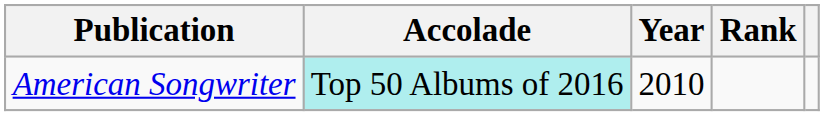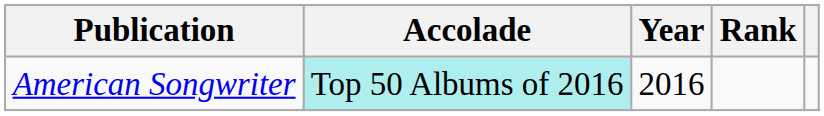American Songwriter | Year: 2010 -> 2016
